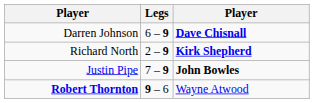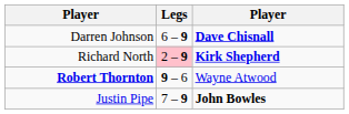Richard North | Legs: no background -> pink background
rows swapped: Justin Pipe <-> Robert Thornton
